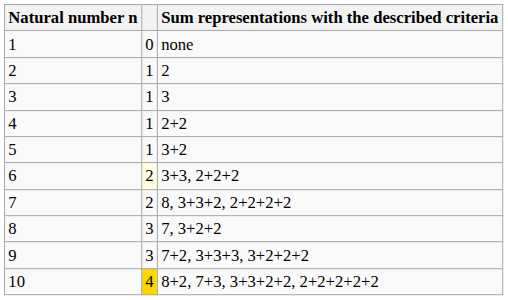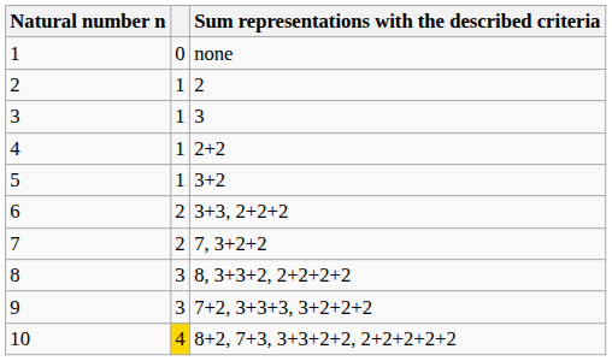6 | column 2: lightyellow background -> no background
7 | Sum representations with the described criteria: 8, 3+3+2, 2+2+2+2 -> 7, 3+2+2
8 | Sum representations with the described criteria: 7, 3+2+2 -> 8, 3+3+2, 2+2+2+2
